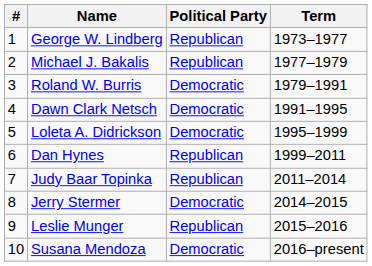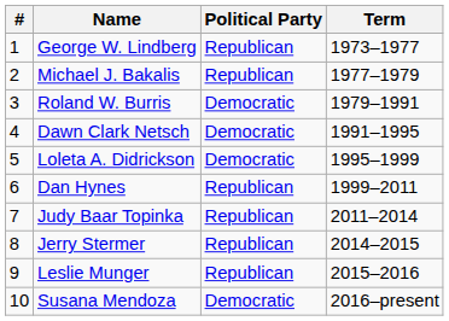Jerry Stermer | Political Party: Democratic -> Republican
